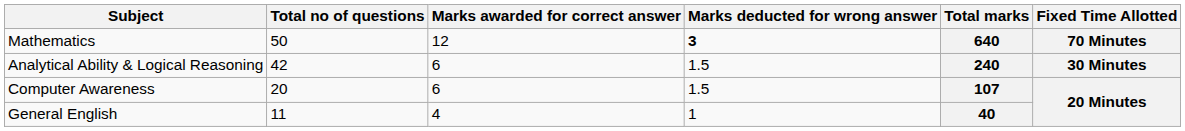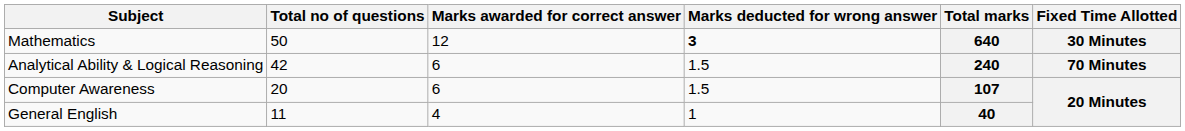Mathematics | Fixed Time Allotted: 70 Minutes -> 30 Minutes
Analytical Ability & Logical Reasoning | Fixed Time Allotted: 30 Minutes -> 70 Minutes
